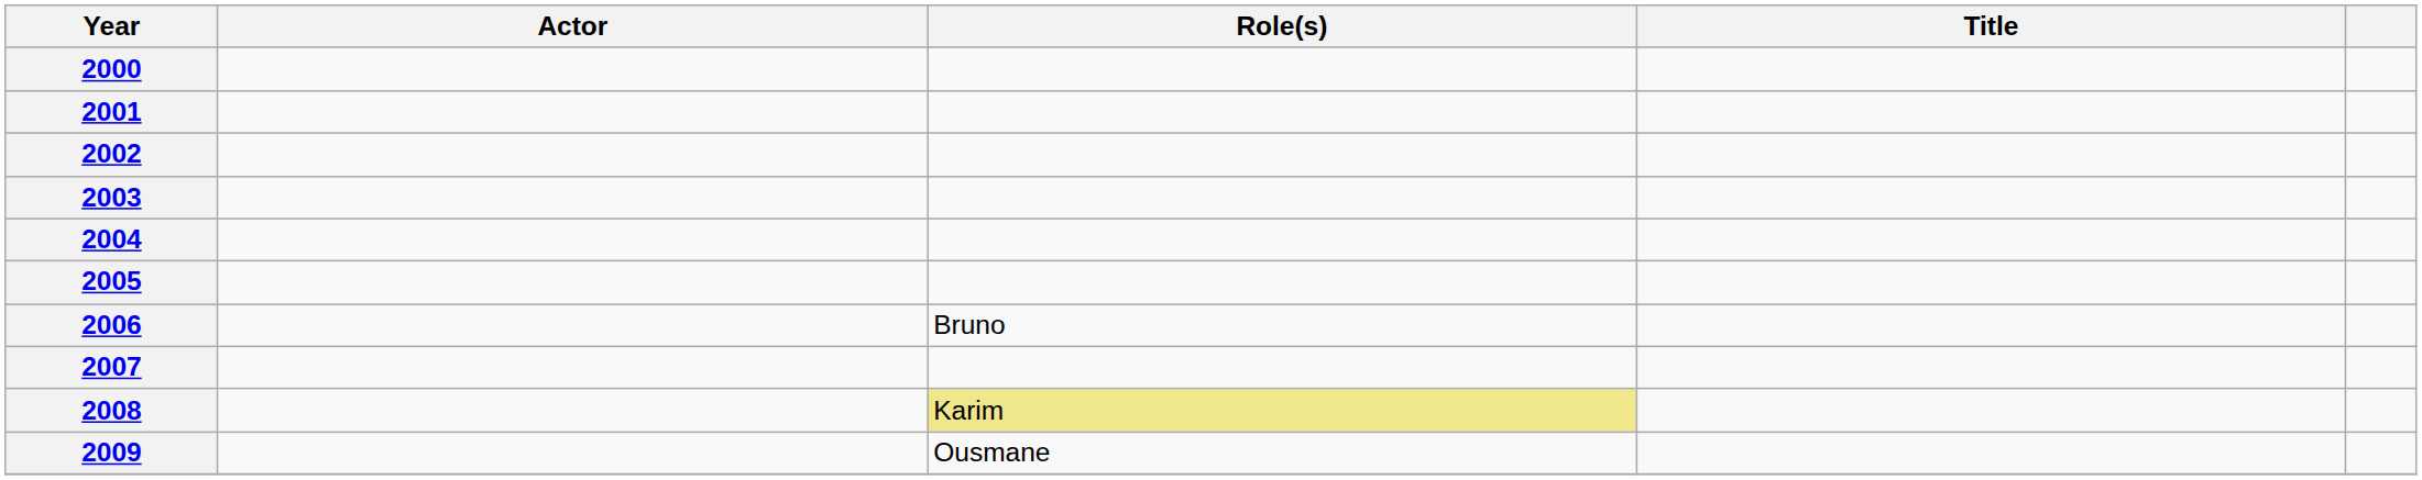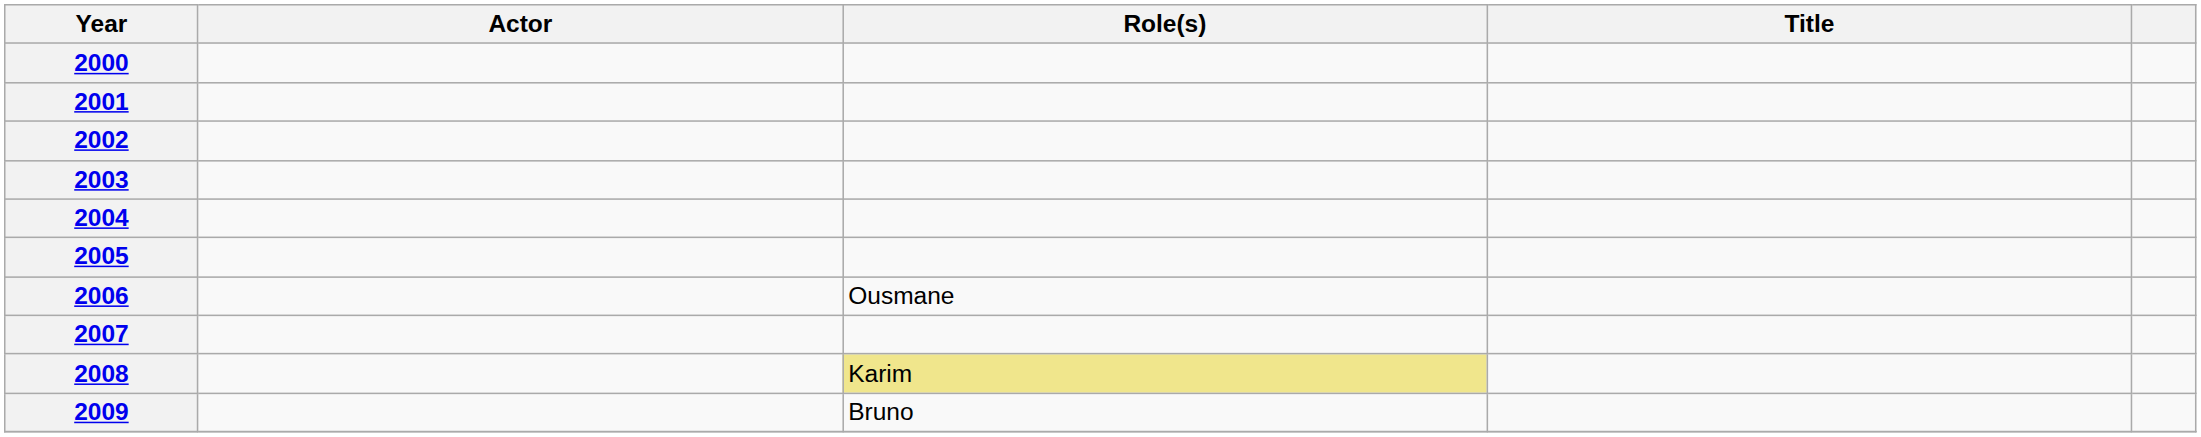2006 | Role(s): Bruno -> Ousmane
2009 | Role(s): Ousmane -> Bruno
